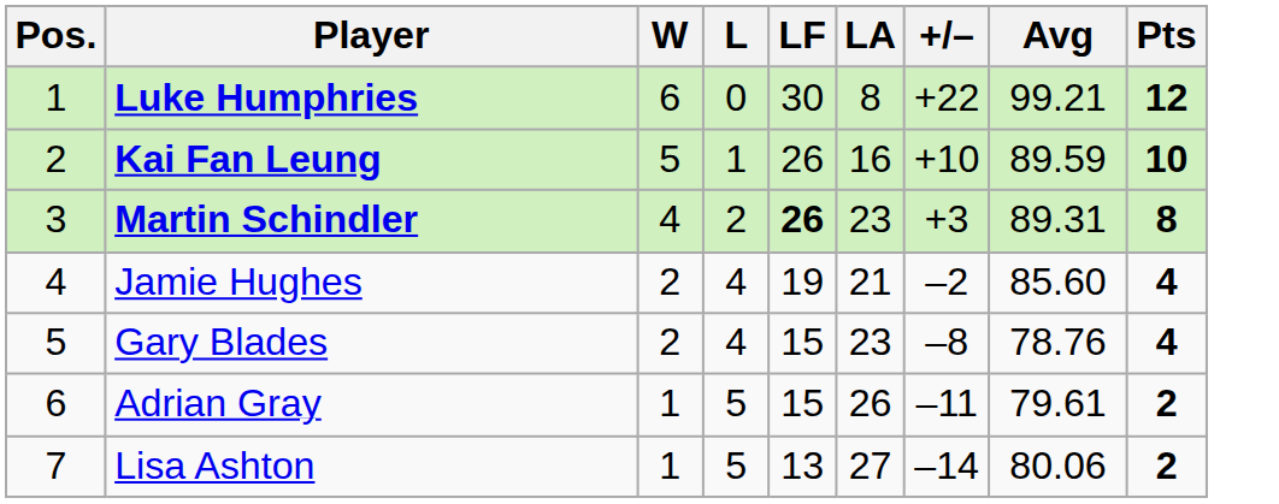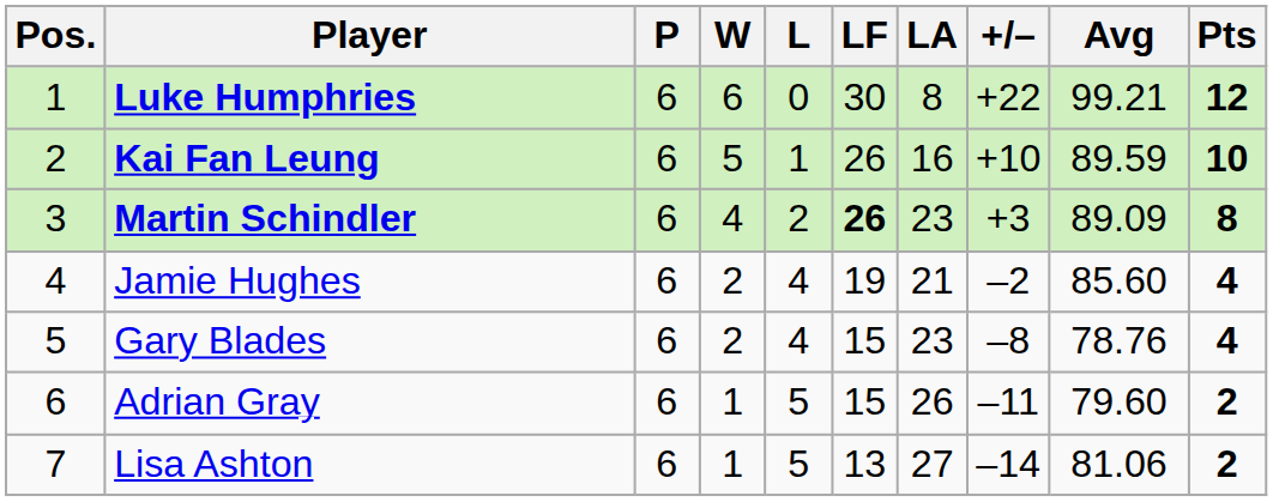+ column: P | 6 | 6 | 6 | 6 | 6 | 6 | 6
Martin Schindler | Avg: 89.31 -> 89.09
Adrian Gray | Avg: 79.61 -> 79.60
Lisa Ashton | Avg: 80.06 -> 81.06
